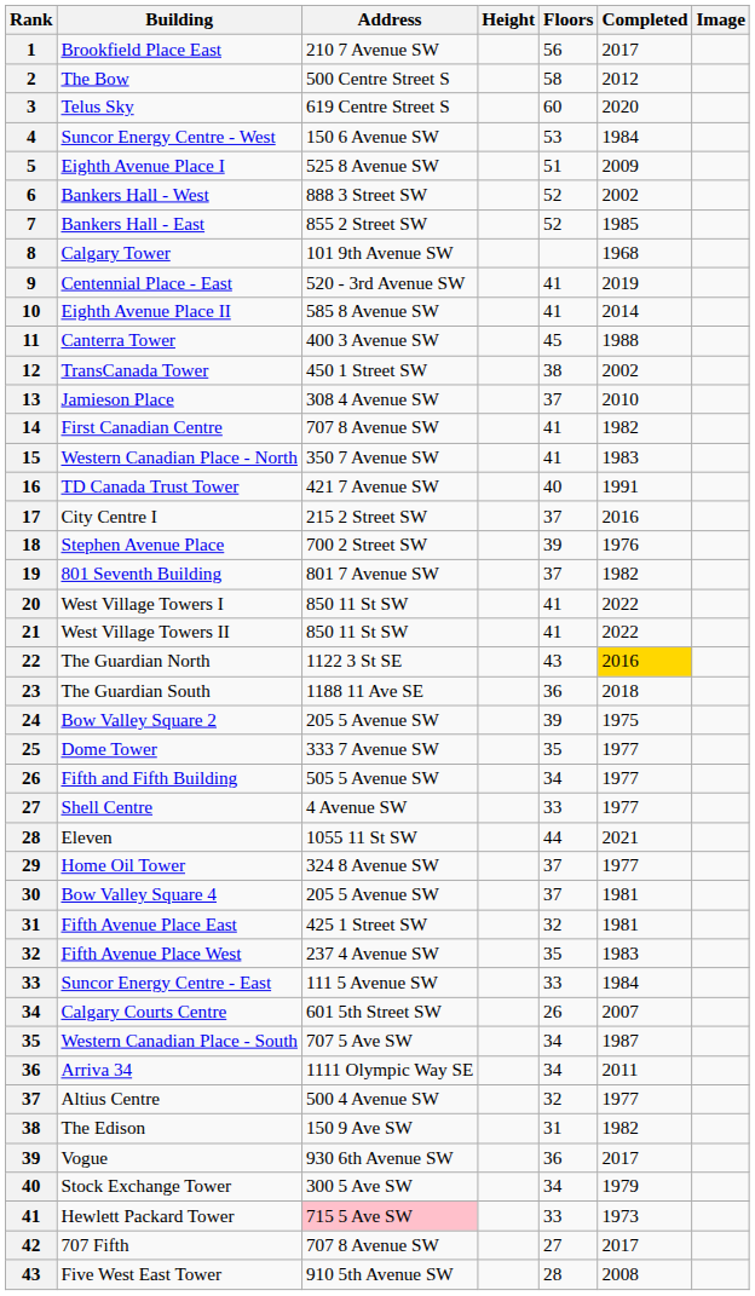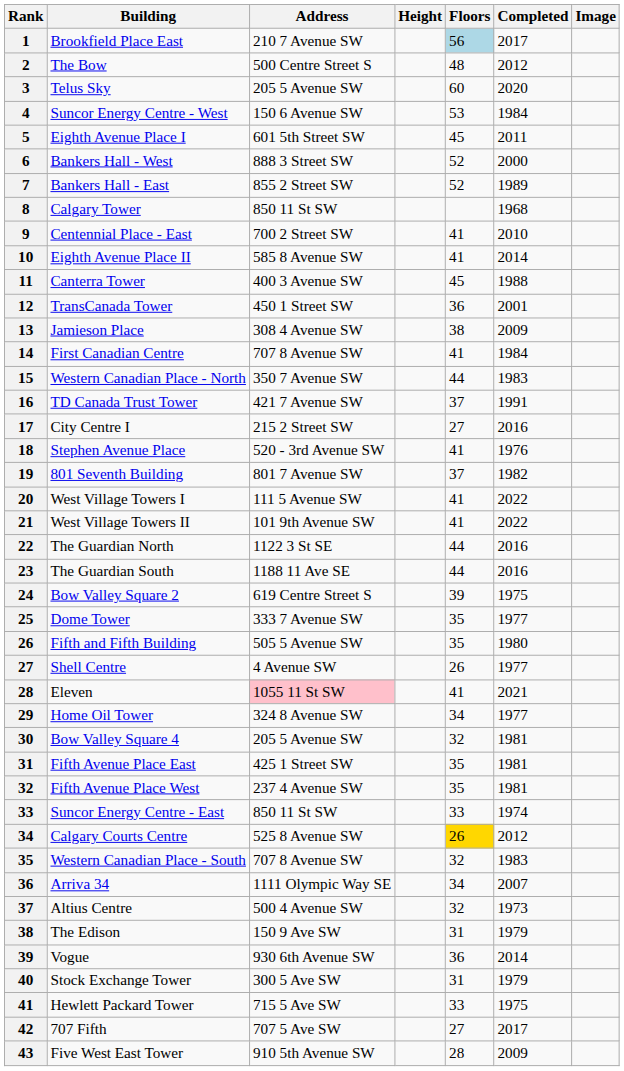Brookfield Place East | Floors: no background -> lightblue background
The Bow | Floors: 58 -> 48
Telus Sky | Address: 619 Centre Street S -> 205 5 Avenue SW
Eighth Avenue Place I | Address: 525 8 Avenue SW -> 601 5th Street SW
Eighth Avenue Place I | Floors: 51 -> 45
Eighth Avenue Place I | Completed: 2009 -> 2011
Bankers Hall - West | Completed: 2002 -> 2000
Bankers Hall - East | Completed: 1985 -> 1989
Calgary Tower | Address: 101 9th Avenue SW -> 850 11 St SW
Centennial Place - East | Address: 520 - 3rd Avenue SW -> 700 2 Street SW
Centennial Place - East | Completed: 2019 -> 2010
TransCanada Tower | Floors: 38 -> 36
TransCanada Tower | Completed: 2002 -> 2001
Jamieson Place | Floors: 37 -> 38
Jamieson Place | Completed: 2010 -> 2009
First Canadian Centre | Completed: 1982 -> 1984
Western Canadian Place - North | Floors: 41 -> 44
TD Canada Trust Tower | Floors: 40 -> 37
City Centre I | Floors: 37 -> 27
Stephen Avenue Place | Address: 700 2 Street SW -> 520 - 3rd Avenue SW
Stephen Avenue Place | Floors: 39 -> 41
West Village Towers I | Address: 850 11 St SW -> 111 5 Avenue SW
West Village Towers II | Address: 850 11 St SW -> 101 9th Avenue SW
The Guardian North | Floors: 43 -> 44
The Guardian North | Completed: gold background -> no background
The Guardian South | Floors: 36 -> 44
The Guardian South | Completed: 2018 -> 2016
Bow Valley Square 2 | Address: 205 5 Avenue SW -> 619 Centre Street S
Fifth and Fifth Building | Floors: 34 -> 35
Fifth and Fifth Building | Completed: 1977 -> 1980
Shell Centre | Floors: 33 -> 26
Eleven | Address: no background -> pink background
Eleven | Floors: 44 -> 41
Home Oil Tower | Floors: 37 -> 34
Bow Valley Square 4 | Floors: 37 -> 32
Fifth Avenue Place East | Floors: 32 -> 35
Fifth Avenue Place West | Completed: 1983 -> 1981
Suncor Energy Centre - East | Address: 111 5 Avenue SW -> 850 11 St SW
Suncor Energy Centre - East | Completed: 1984 -> 1974
Calgary Courts Centre | Address: 601 5th Street SW -> 525 8 Avenue SW
Calgary Courts Centre | Floors: no background -> gold background
Calgary Courts Centre | Completed: 2007 -> 2012
Western Canadian Place - South | Address: 707 5 Ave SW -> 707 8 Avenue SW
Western Canadian Place - South | Floors: 34 -> 32
Western Canadian Place - South | Completed: 1987 -> 1983
Arriva 34 | Completed: 2011 -> 2007
Altius Centre | Completed: 1977 -> 1973
The Edison | Completed: 1982 -> 1979
Vogue | Completed: 2017 -> 2014
Stock Exchange Tower | Floors: 34 -> 31
Hewlett Packard Tower | Address: pink background -> no background
Hewlett Packard Tower | Completed: 1973 -> 1975
707 Fifth | Address: 707 8 Avenue SW -> 707 5 Ave SW
Five West East Tower | Completed: 2008 -> 2009
